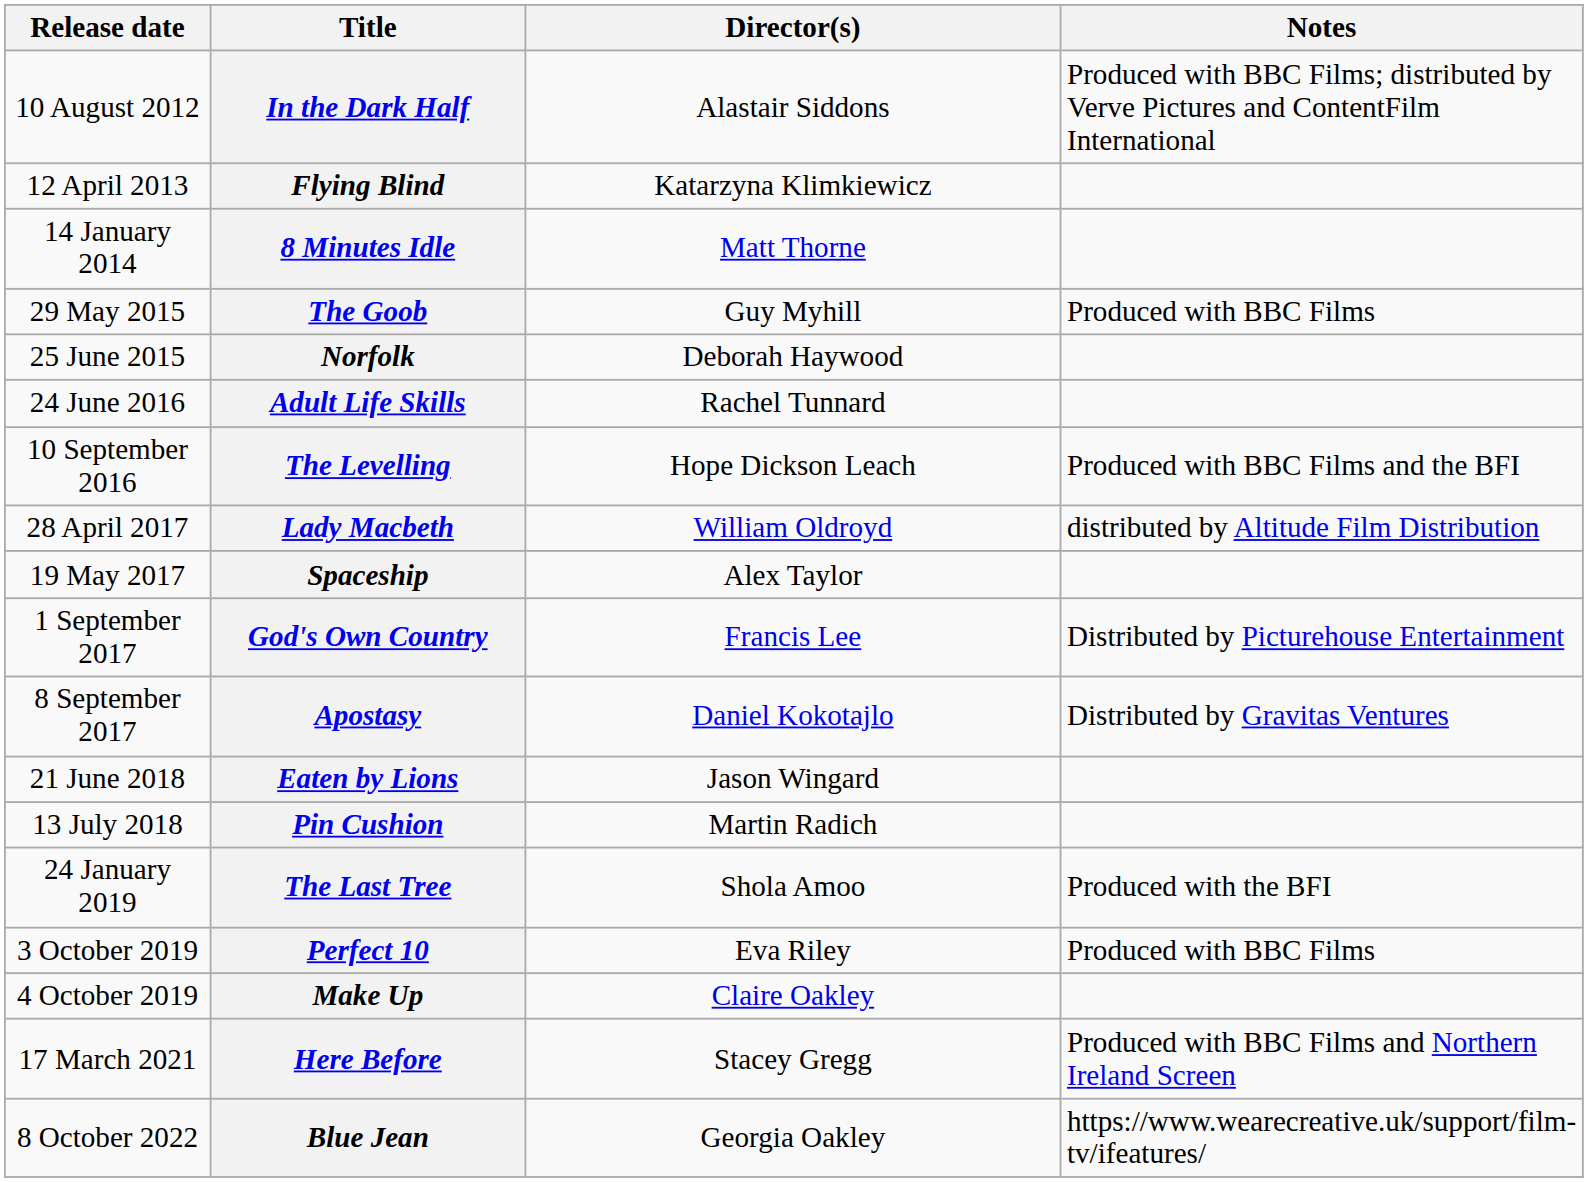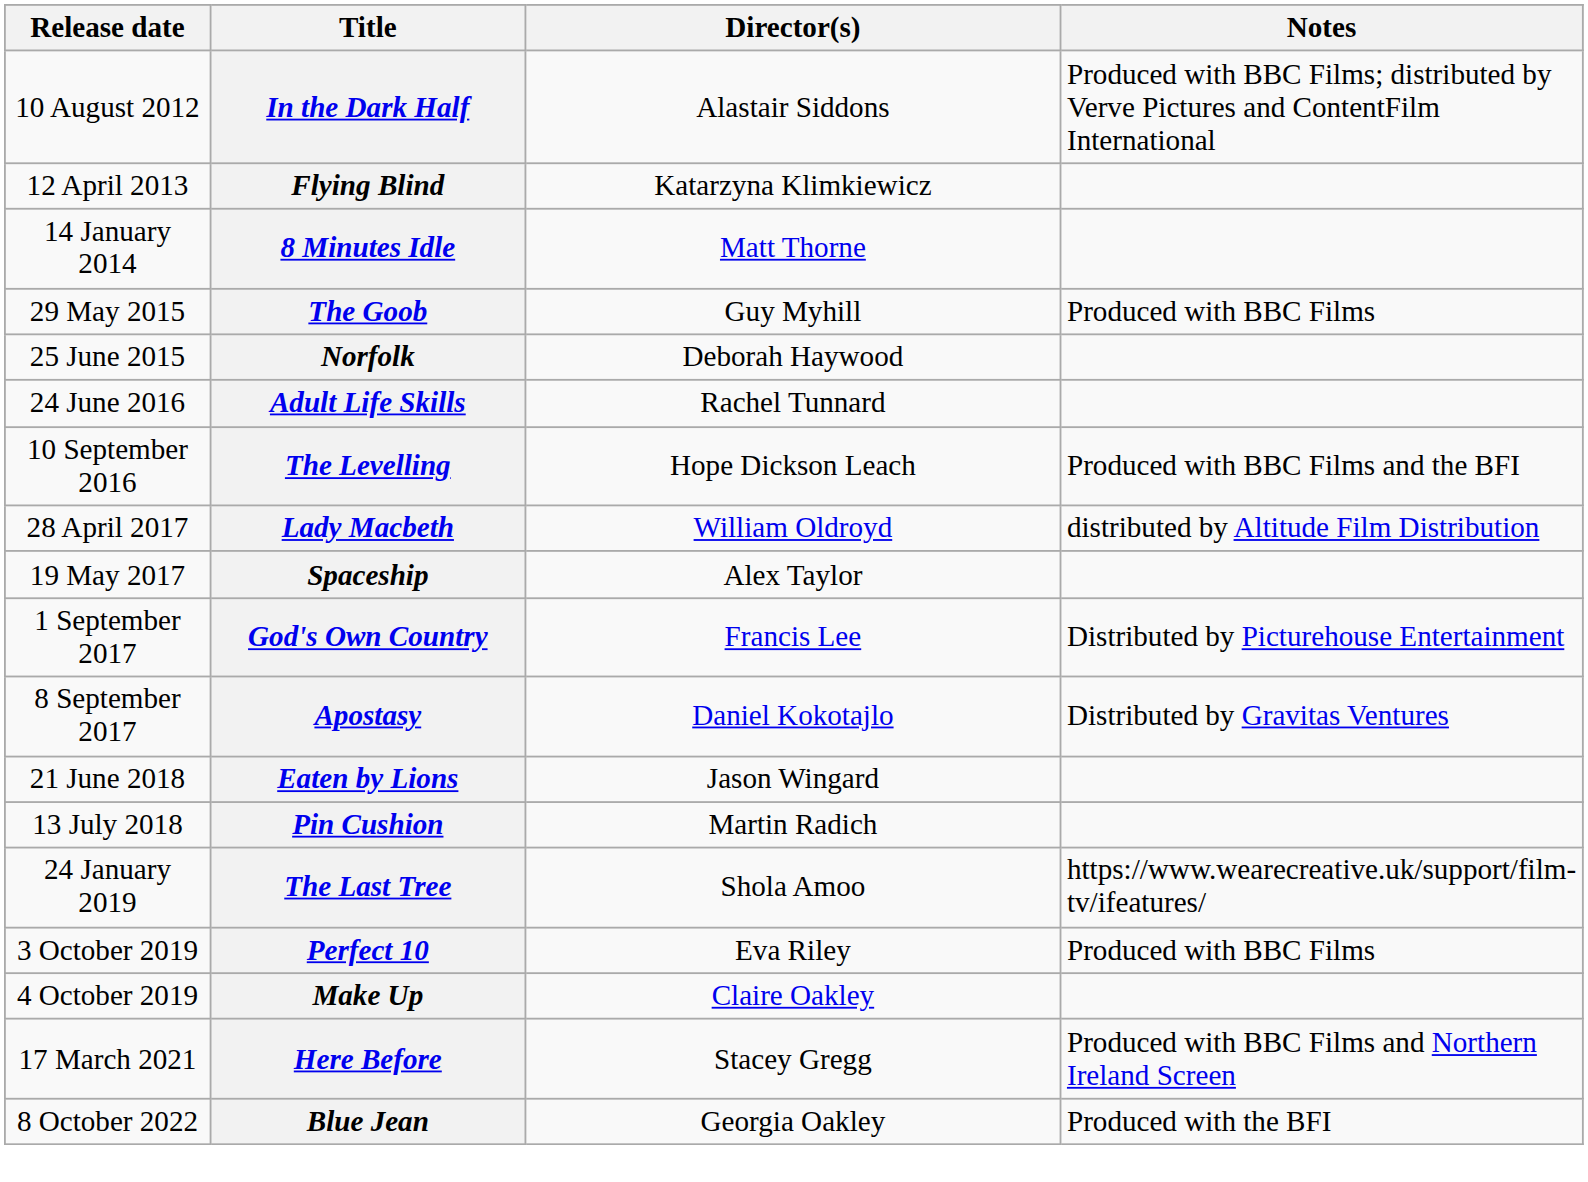The Last Tree | Notes: Produced with the BFI -> https://www.wearecreative.uk/support/film-tv/ifeatures/
Blue Jean | Notes: https://www.wearecreative.uk/support/film-tv/ifeatures/ -> Produced with the BFI
